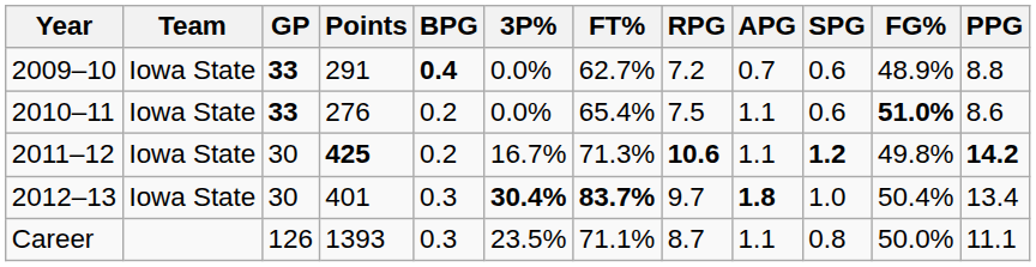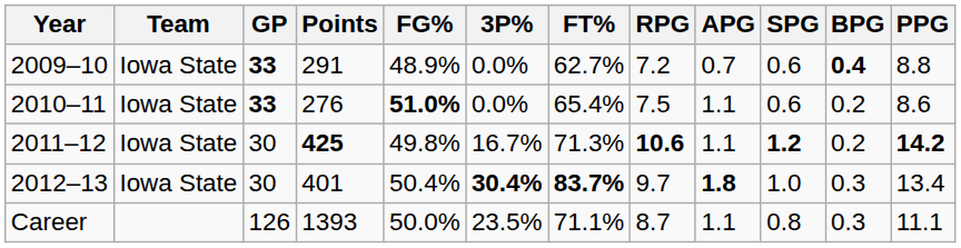columns swapped: FG% <-> BPG
